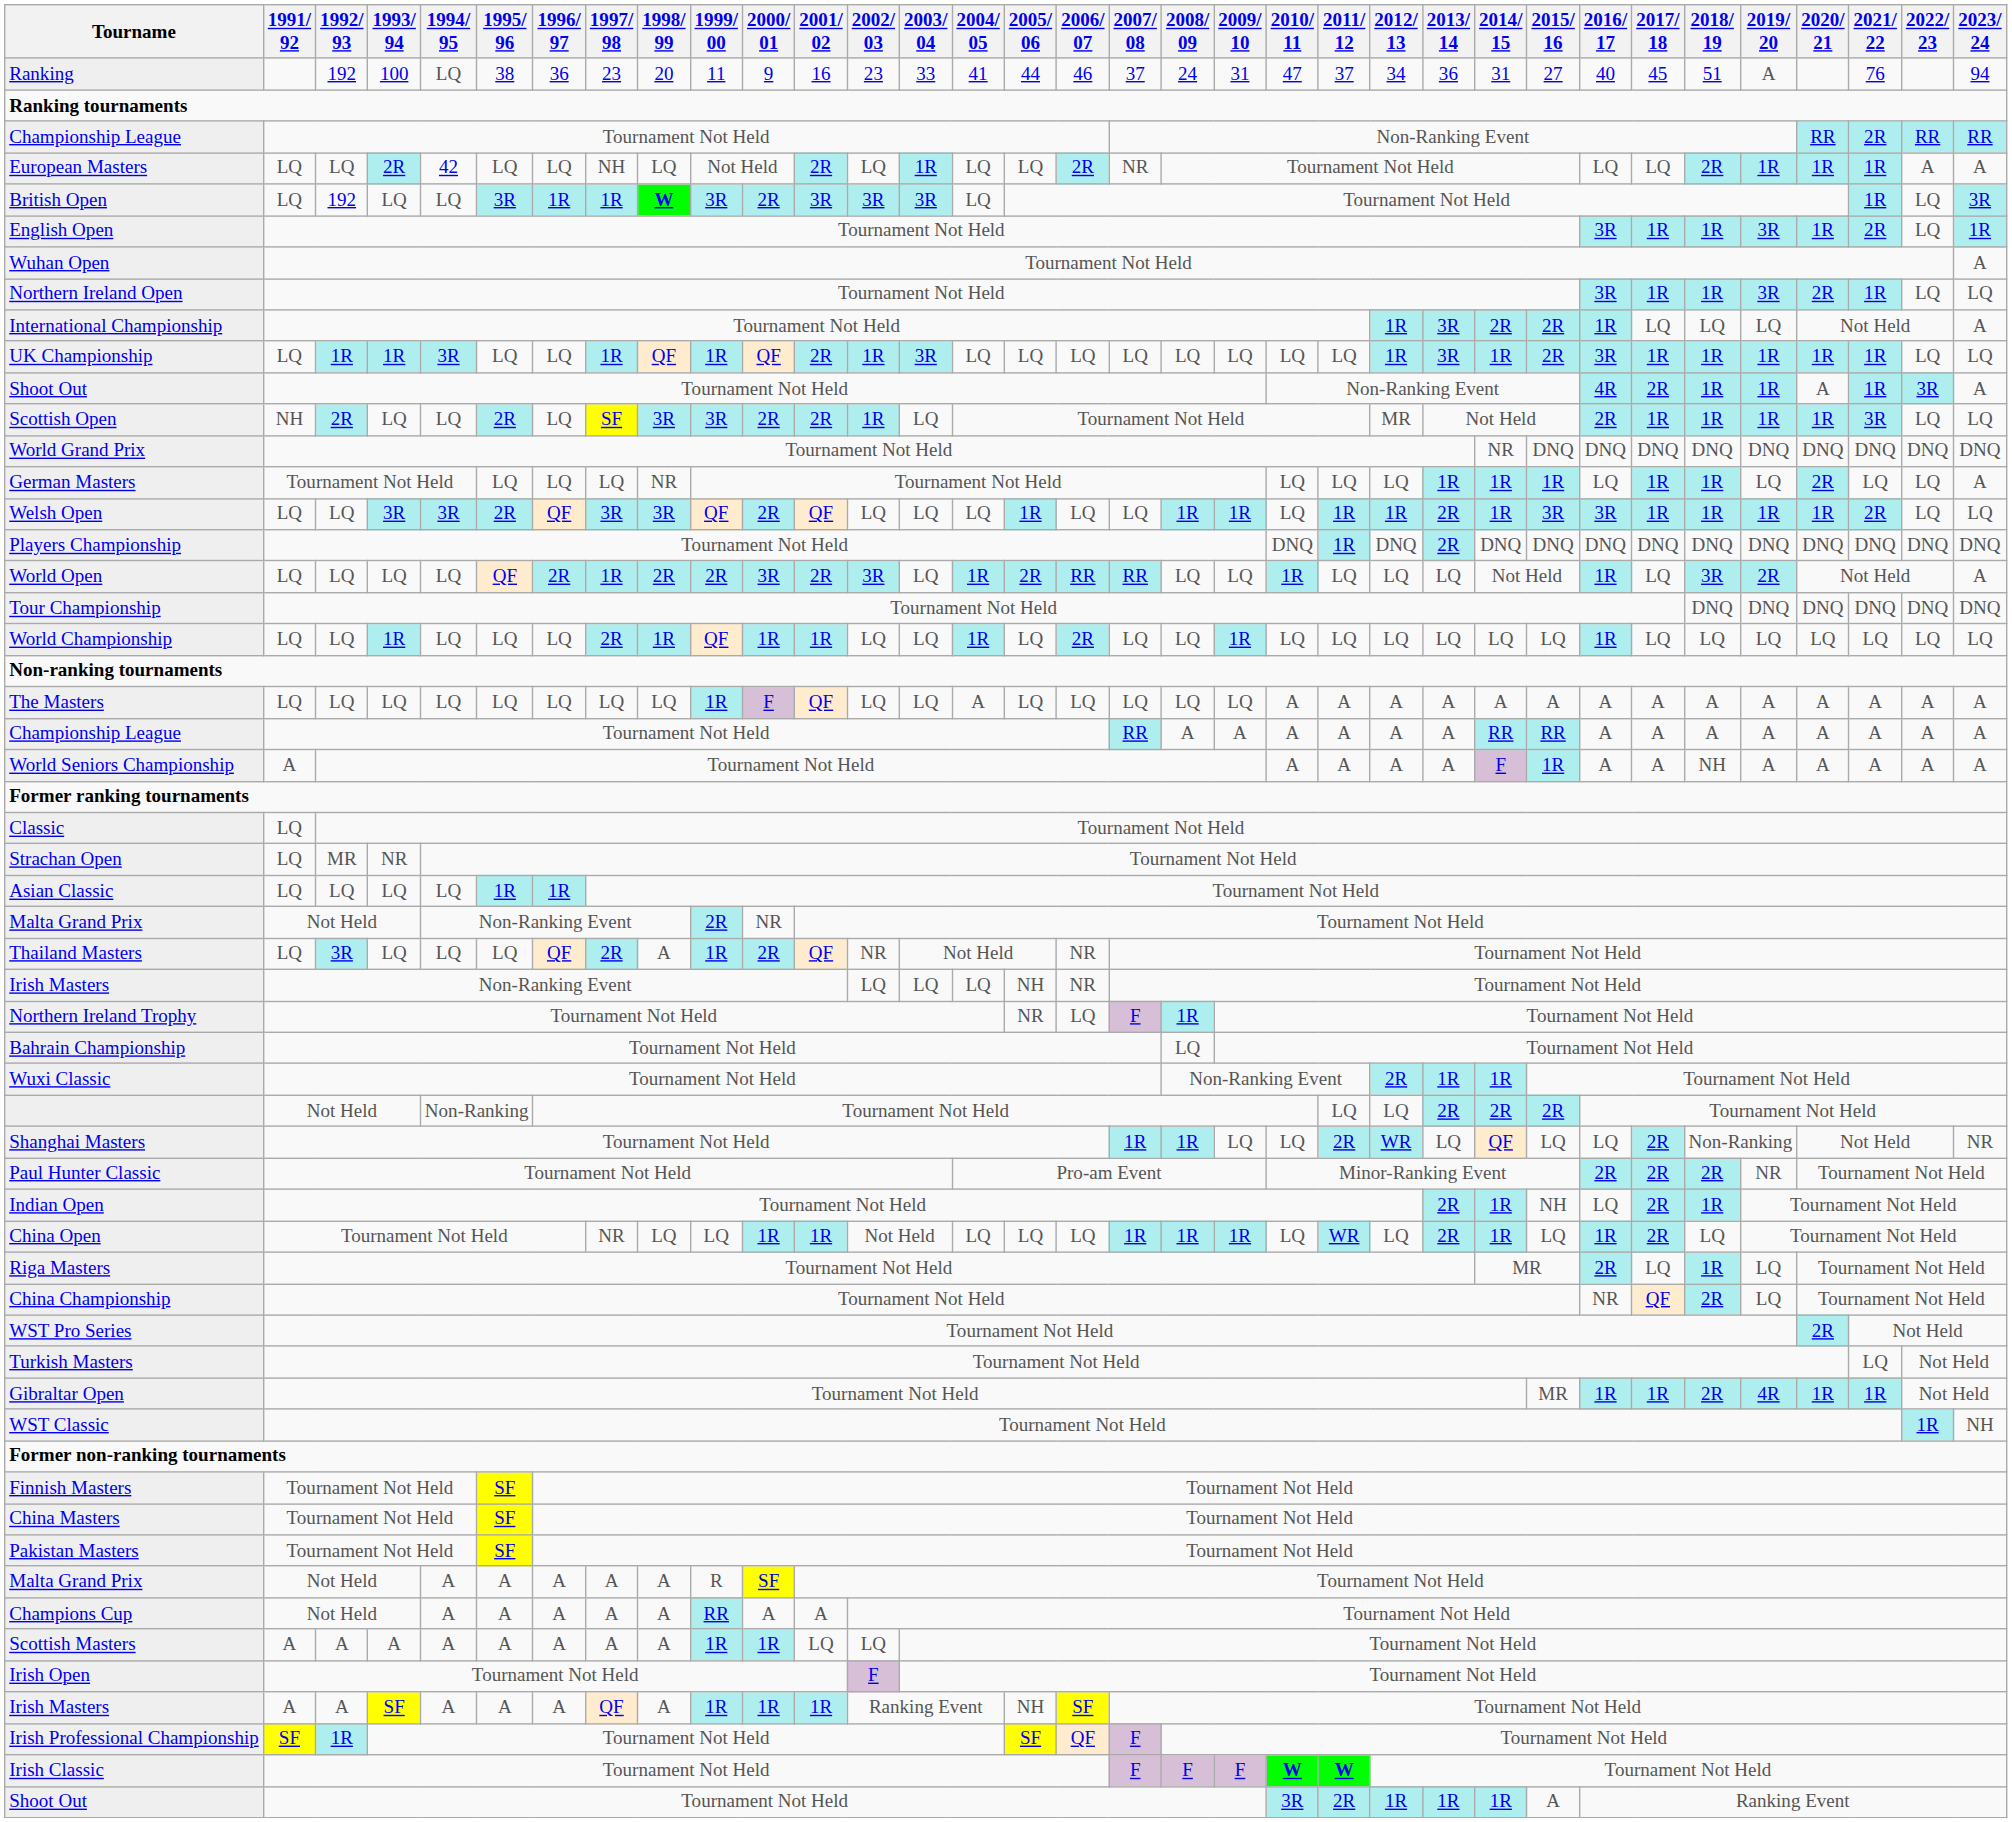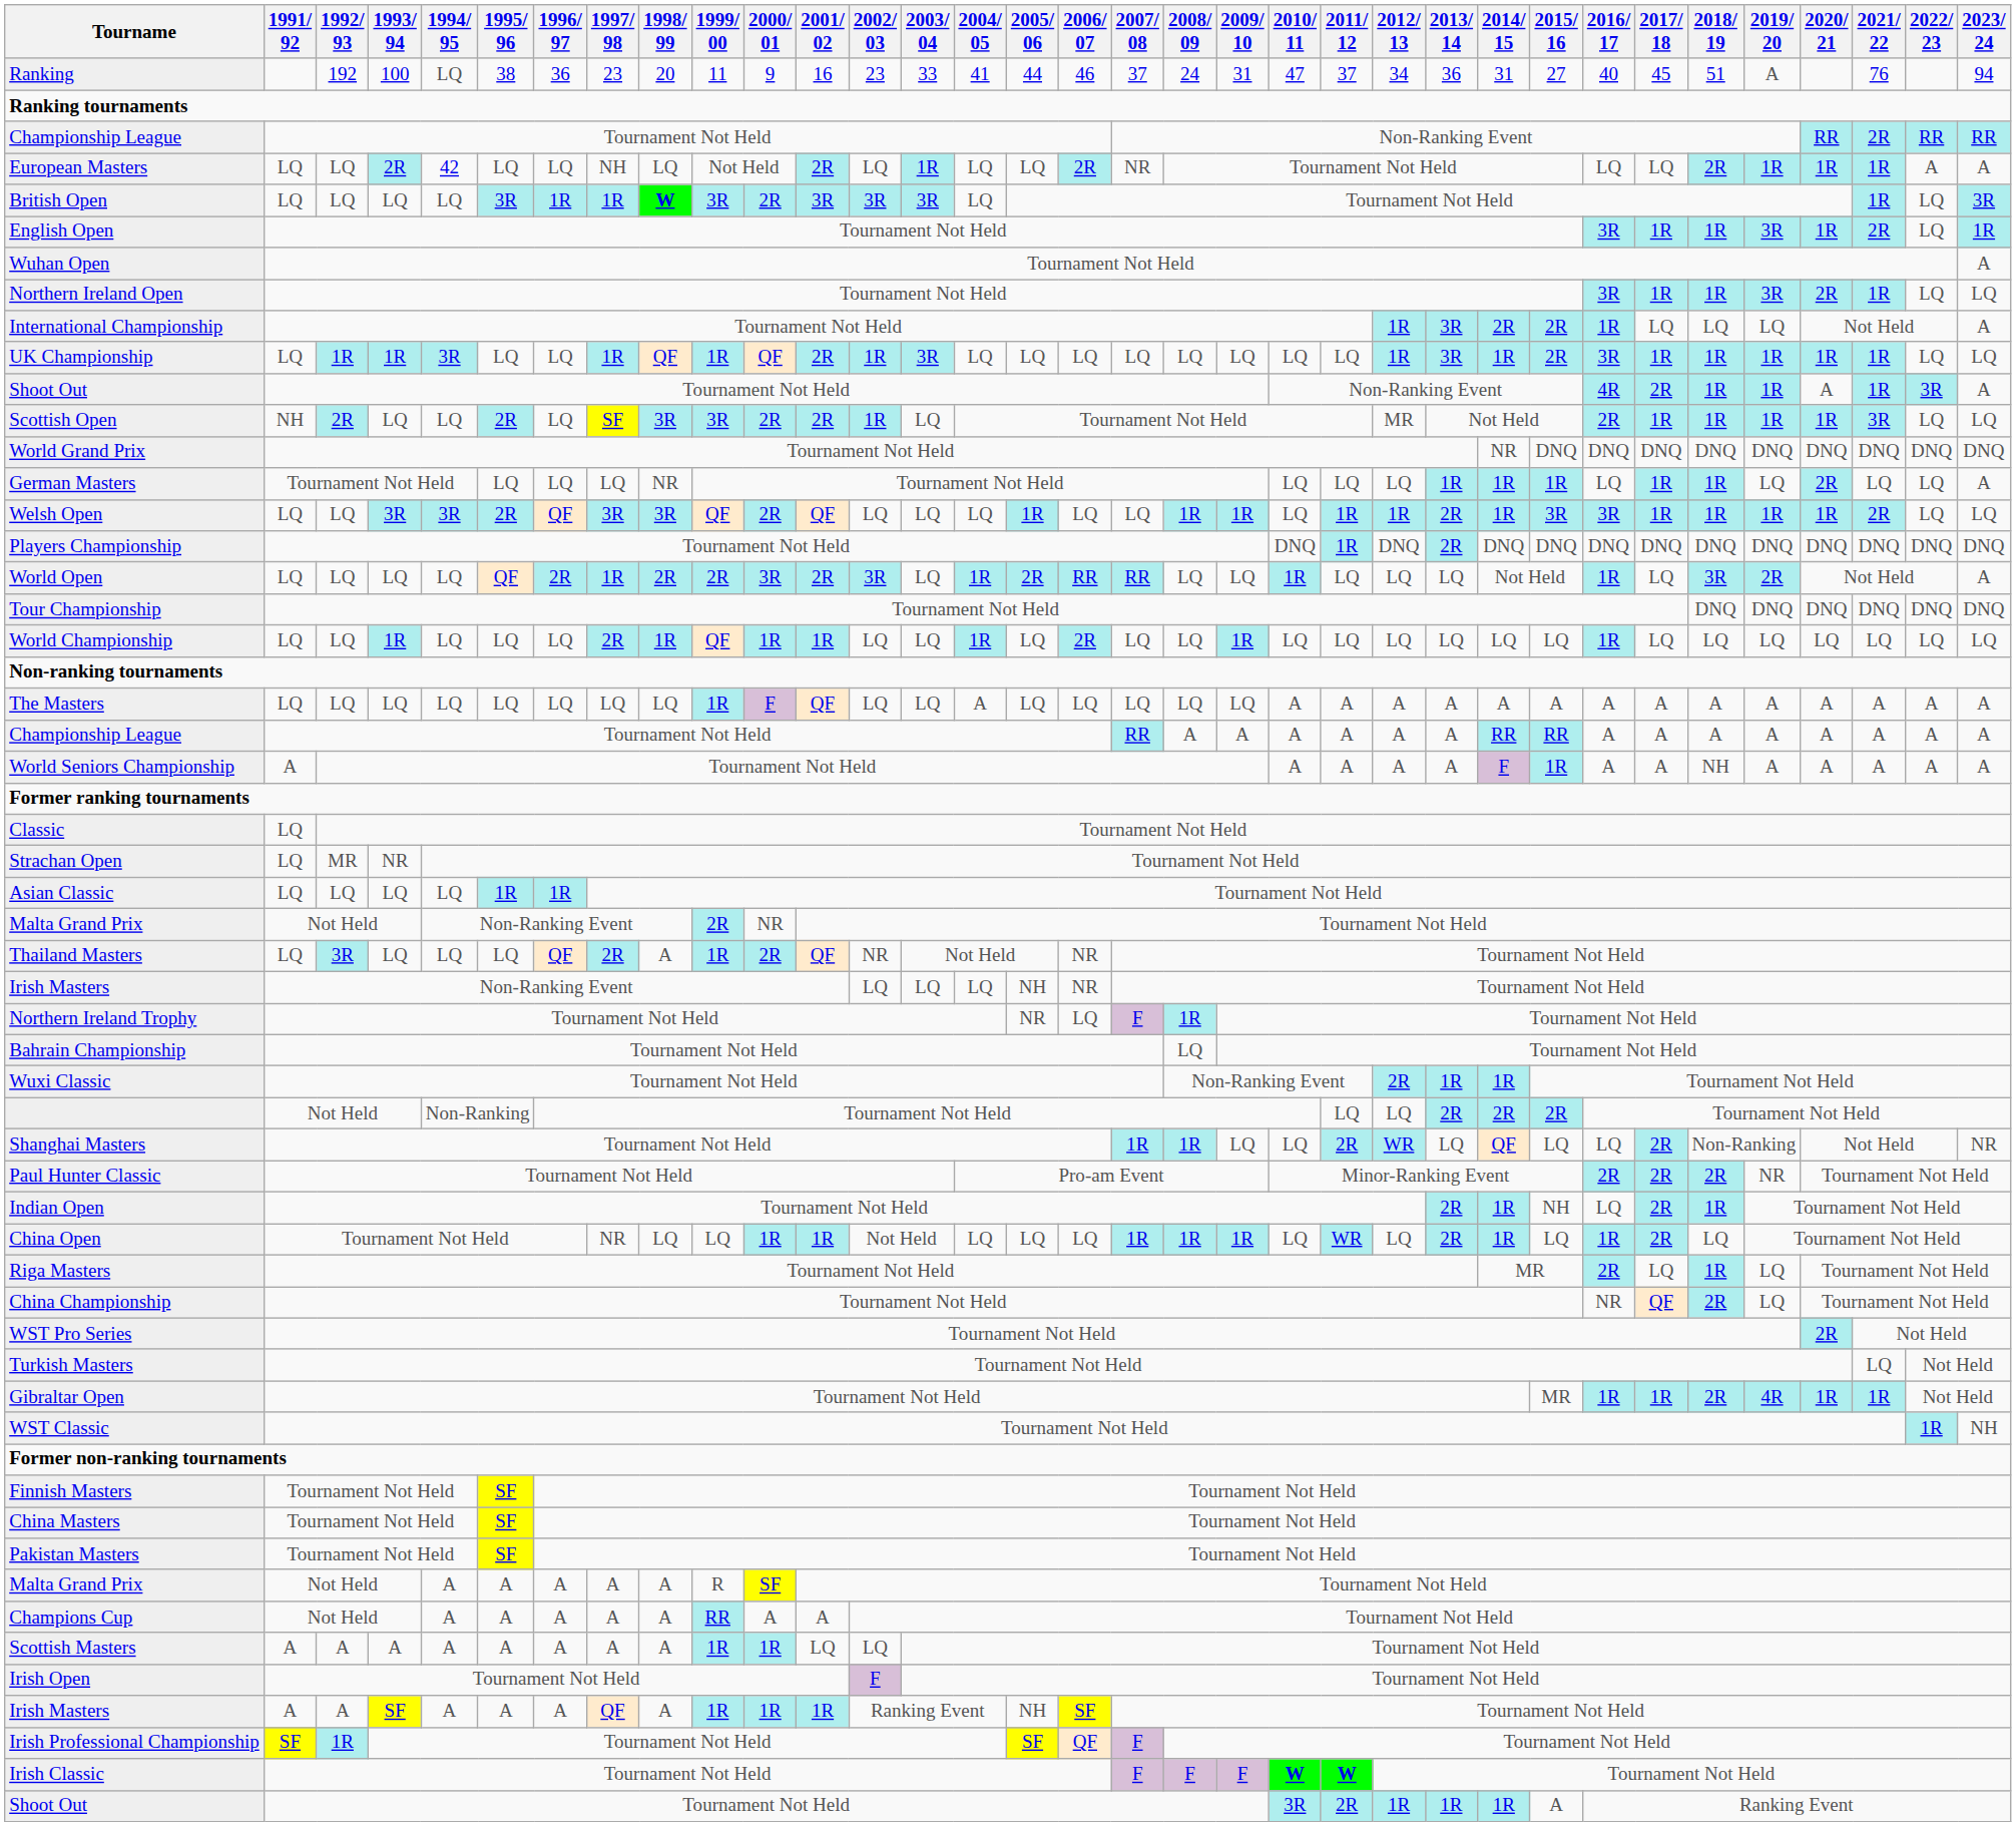British Open | 1992/ 93: 192 -> LQ
